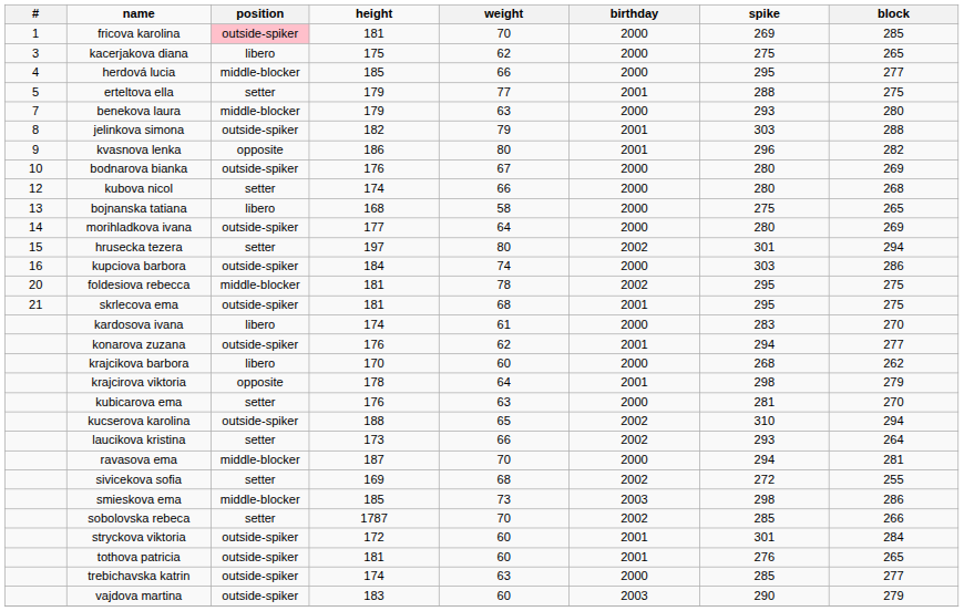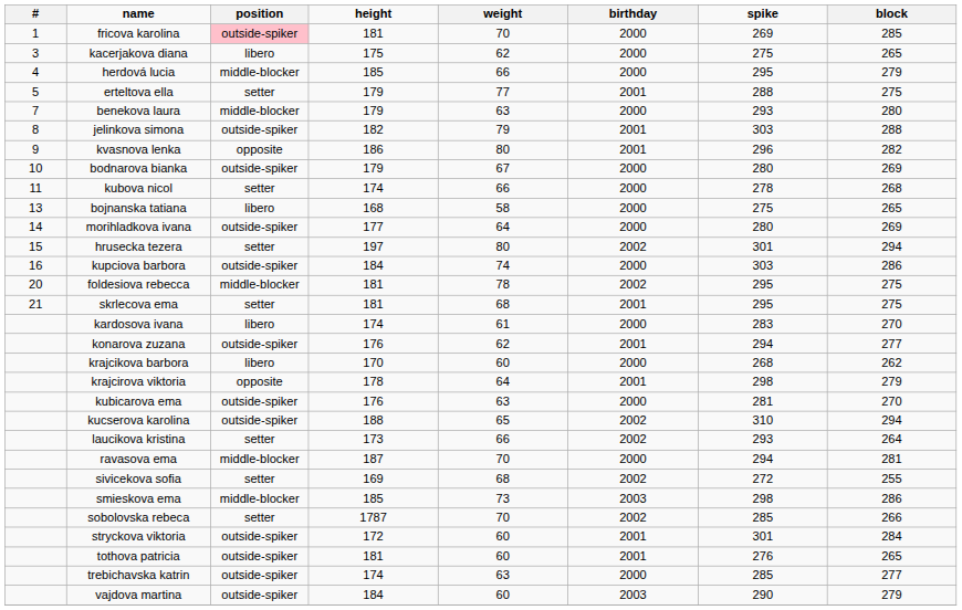herdová lucia | block: 277 -> 279
bodnarova bianka | height: 176 -> 179
kubova nicol | #: 12 -> 11
kubova nicol | spike: 280 -> 278
skrlecova ema | position: outside-spiker -> setter
kubicarova ema | position: setter -> outside-spiker
vajdova martina | height: 183 -> 184
